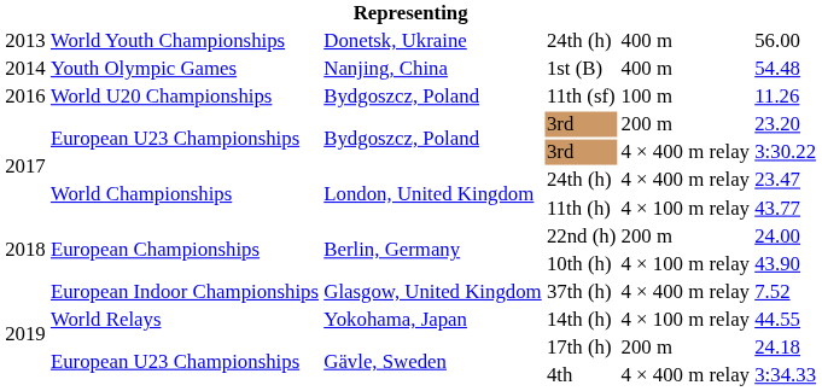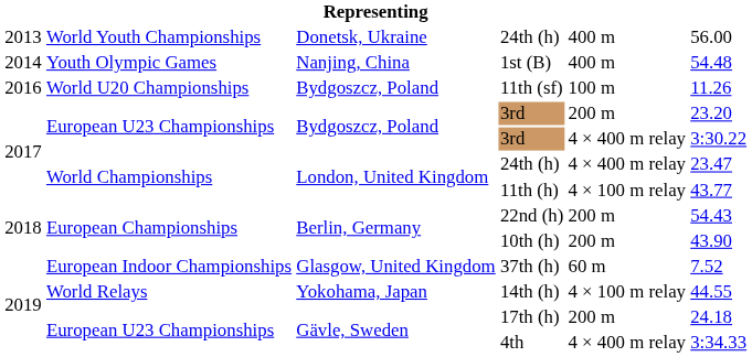22nd (h) | column 6: 24.00 -> 54.43
10th (h) | column 5: 4 × 100 m relay -> 200 m
37th (h) | column 5: 4 × 400 m relay -> 60 m
